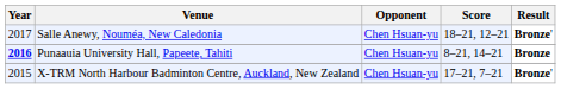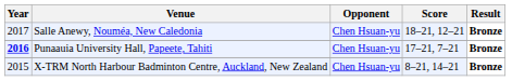Salle Anewy, Nouméa, New Caledonia | Result: Bronze' -> Bronze
Punaauia University Hall, Papeete, Tahiti | Score: 8–21, 14–21 -> 17–21, 7–21
X-TRM North Harbour Badminton Centre, Auckland, New Zealand | Score: 17–21, 7–21 -> 8–21, 14–21
X-TRM North Harbour Badminton Centre, Auckland, New Zealand | Result: Bronze' -> Bronze
